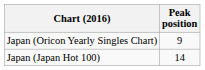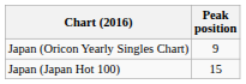Japan (Japan Hot 100) | Peak position: 14 -> 15
